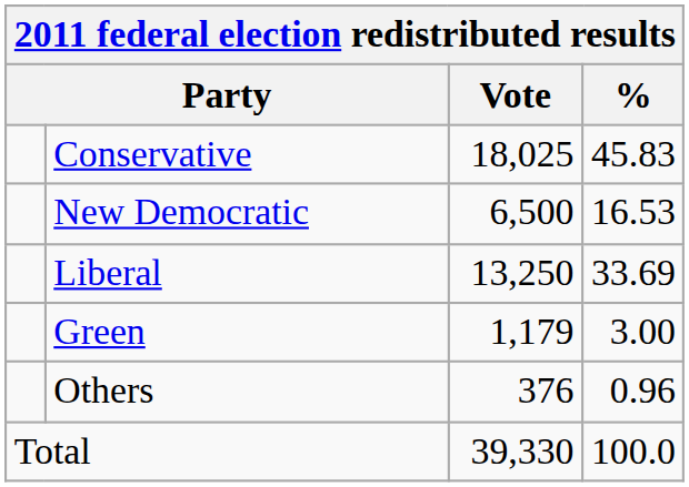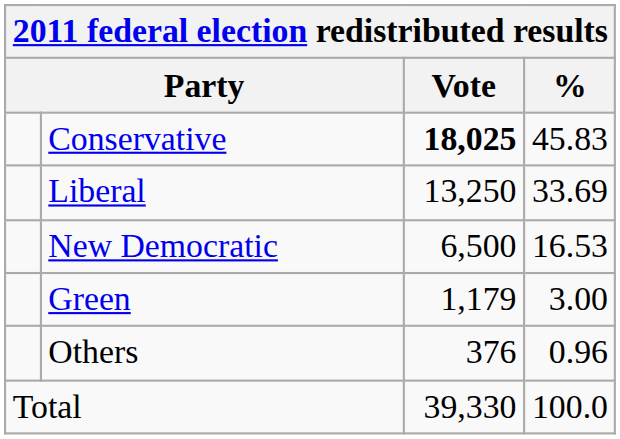Conservative | Vote: normal -> bold
rows swapped: Liberal <-> New Democratic
